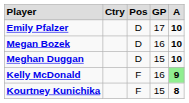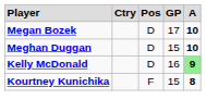- row: Emily Pfalzer | D | 17 | 10
Megan Bozek | column 4: 16 -> 17
Kelly McDonald | column 3: F -> D
